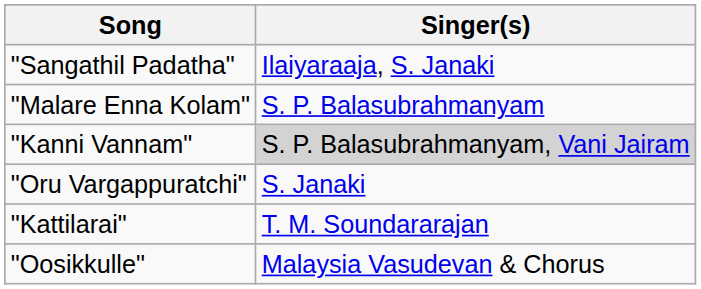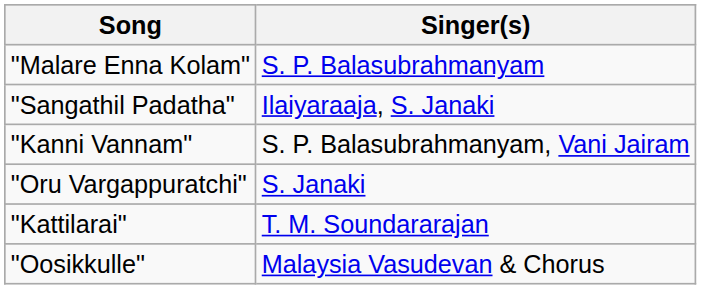rows swapped: "Sangathil Padatha" <-> "Malare Enna Kolam"
"Kanni Vannam" | Singer(s): lightgrey background -> no background
